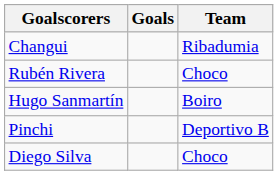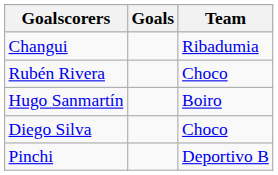rows swapped: Pinchi <-> Diego Silva
